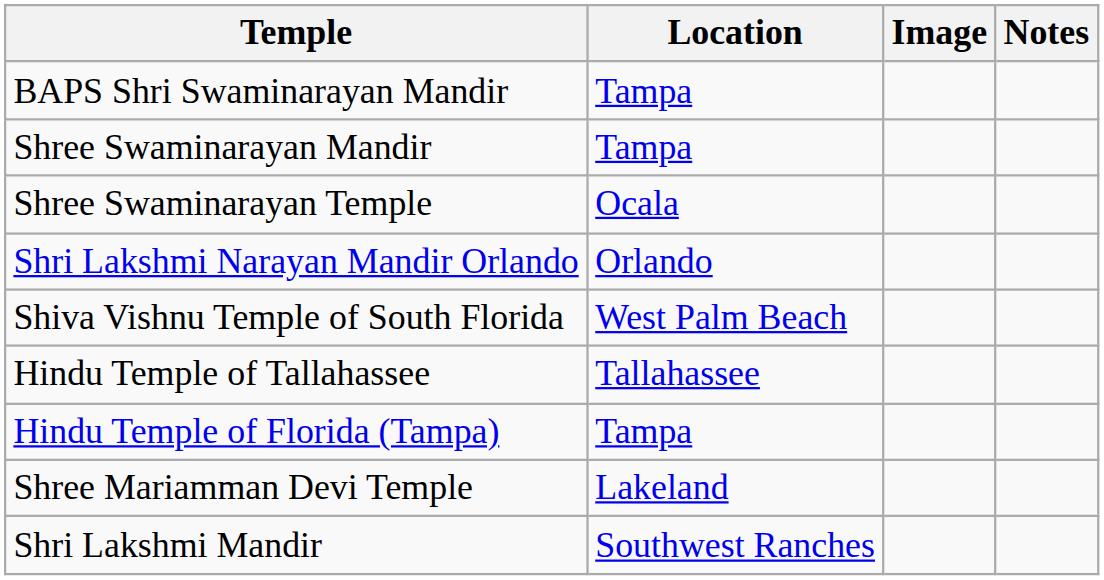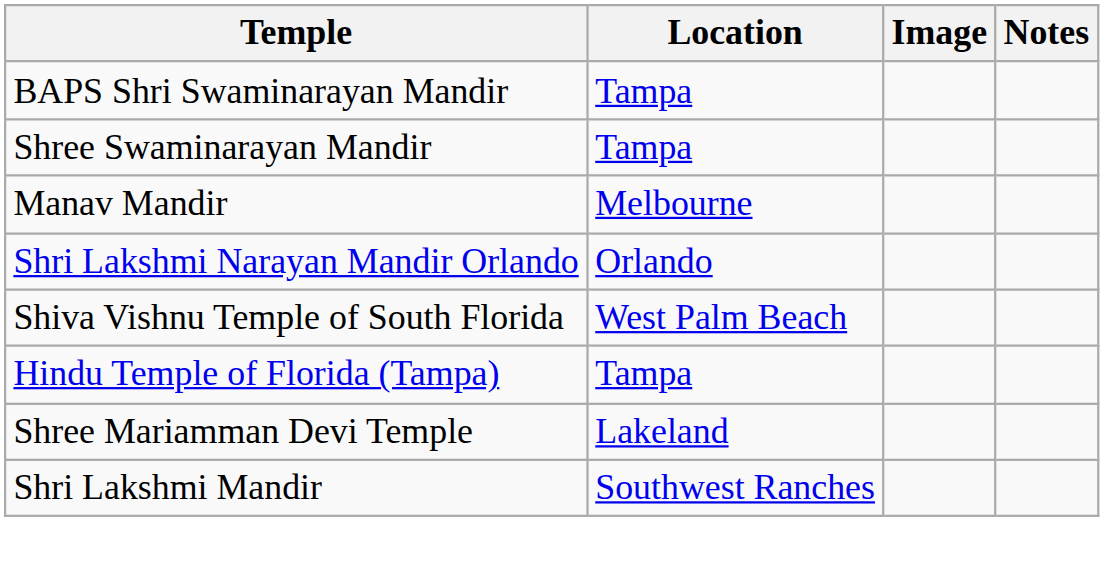+ row: Manav Mandir | Melbourne
- row: Shree Swaminarayan Temple | Ocala
- row: Hindu Temple of Tallahassee | Tallahassee
